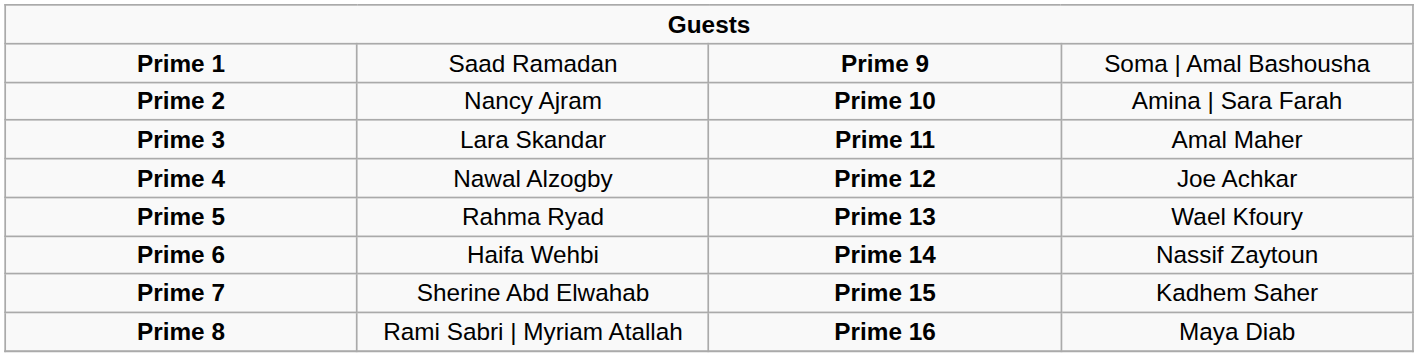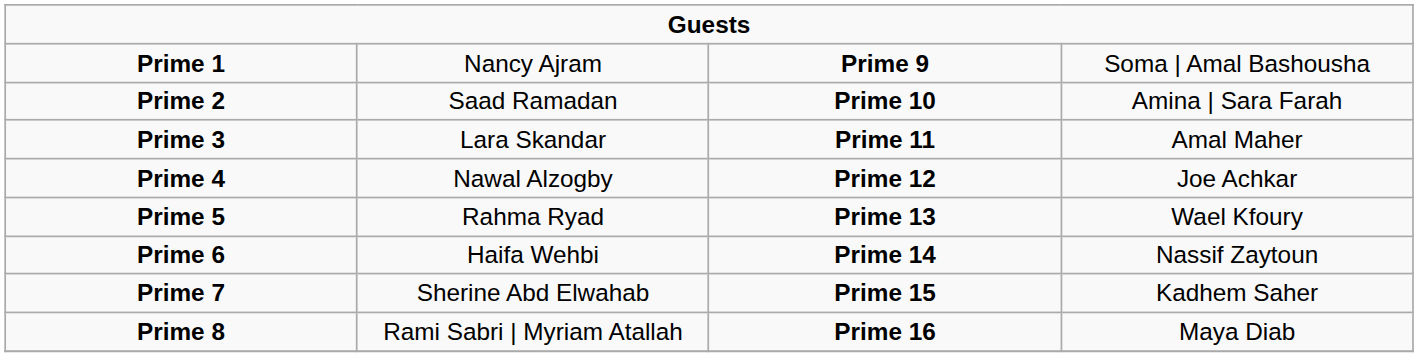Prime 1 | column 2: Saad Ramadan -> Nancy Ajram
Prime 2 | column 2: Nancy Ajram -> Saad Ramadan
